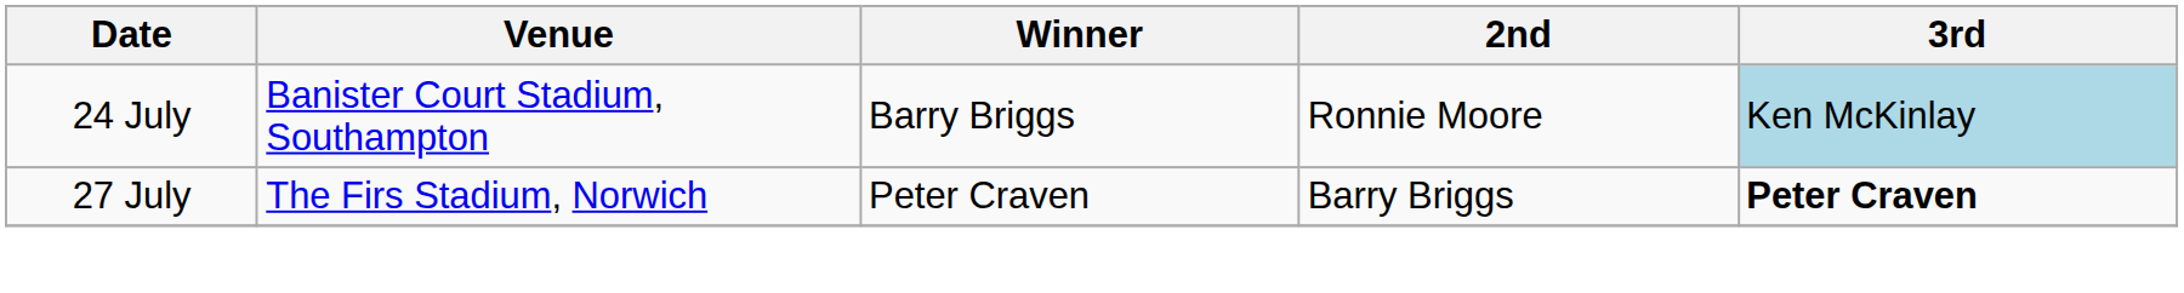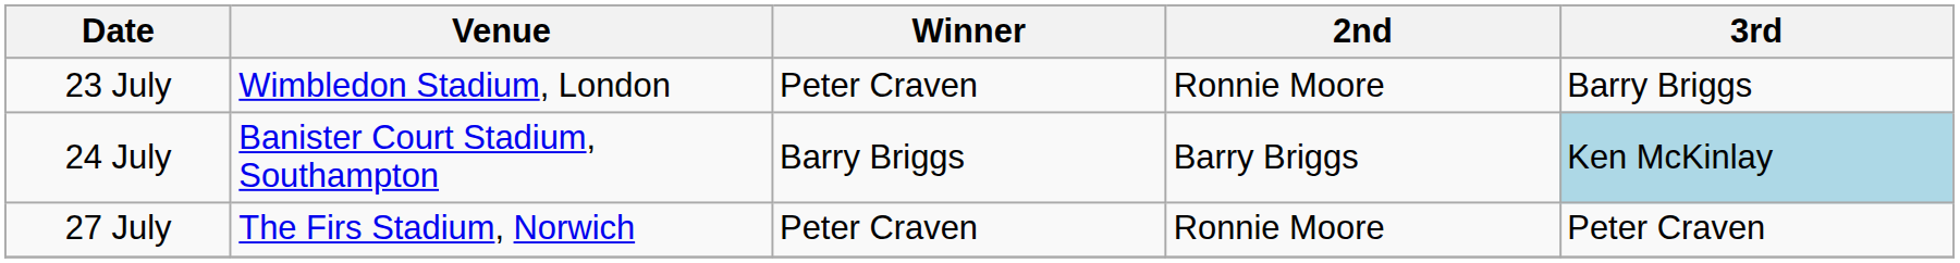+ row: 23 July | Wimbledon Stadium, London | Peter Craven | Ronnie Moore | Barry Briggs
24 July | 2nd: Ronnie Moore -> Barry Briggs
27 July | 2nd: Barry Briggs -> Ronnie Moore
27 July | 3rd: bold -> normal
